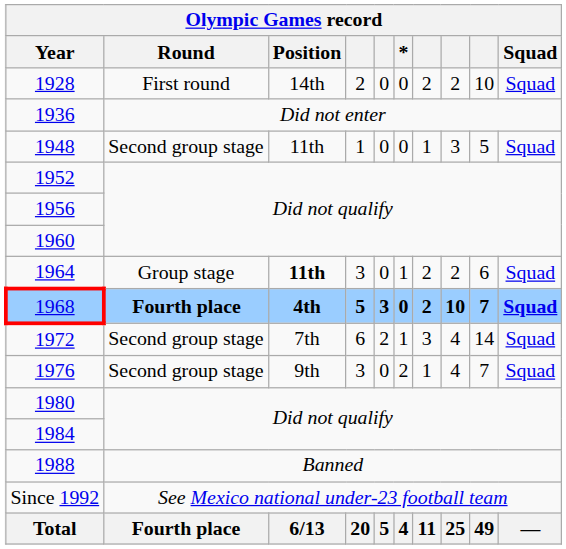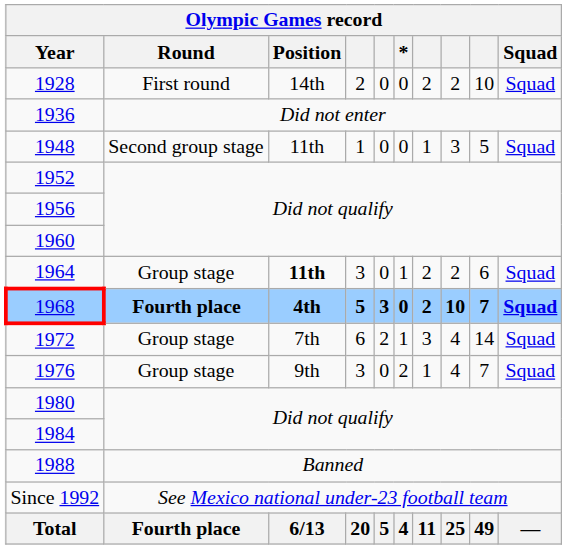1972 | Round: Second group stage -> Group stage
1976 | Round: Second group stage -> Group stage
